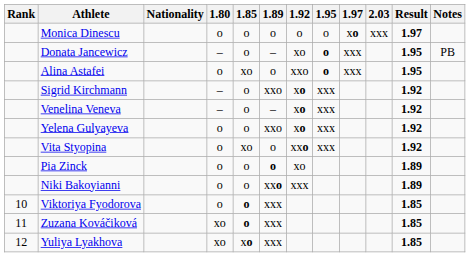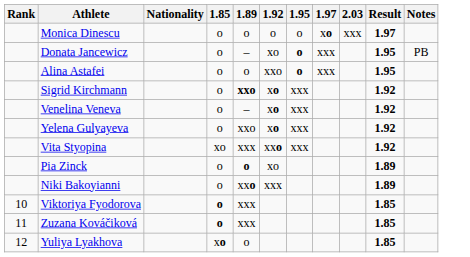- column: 1.80 | o | – | o | – | – | o | o | o | o | o | xo | xo
Alina Astafei | 1.85: xo -> o
Sigrid Kirchmann | 1.89: normal -> bold
Vita Styopina | 1.89: o -> xxx
Yuliya Lyakhova | 1.89: xxx -> o
